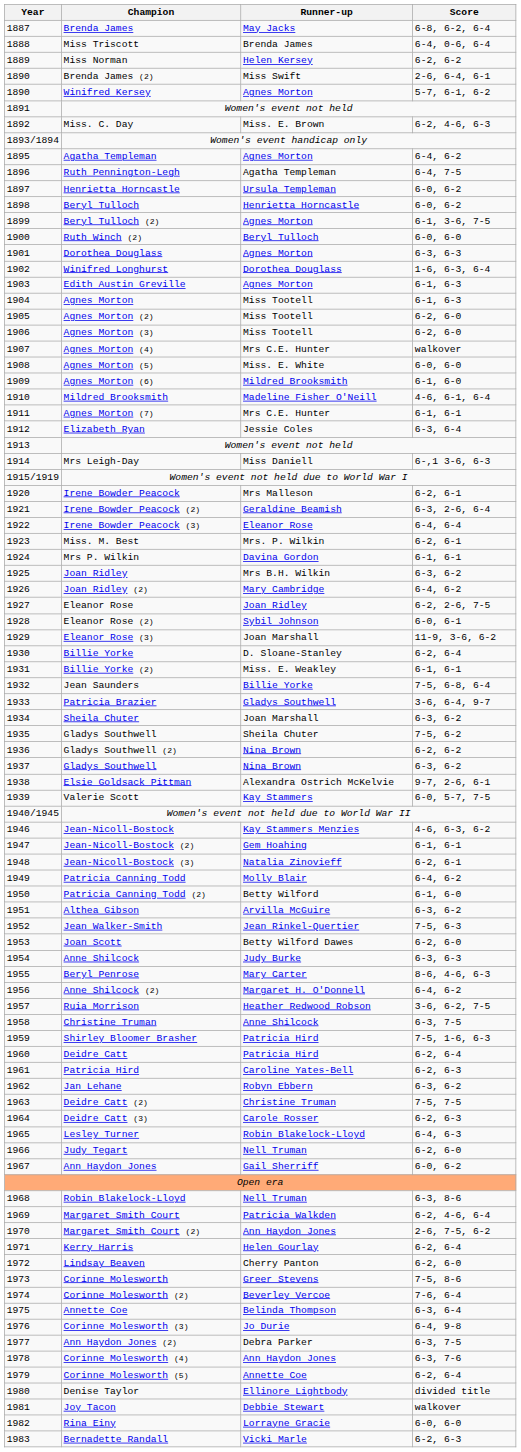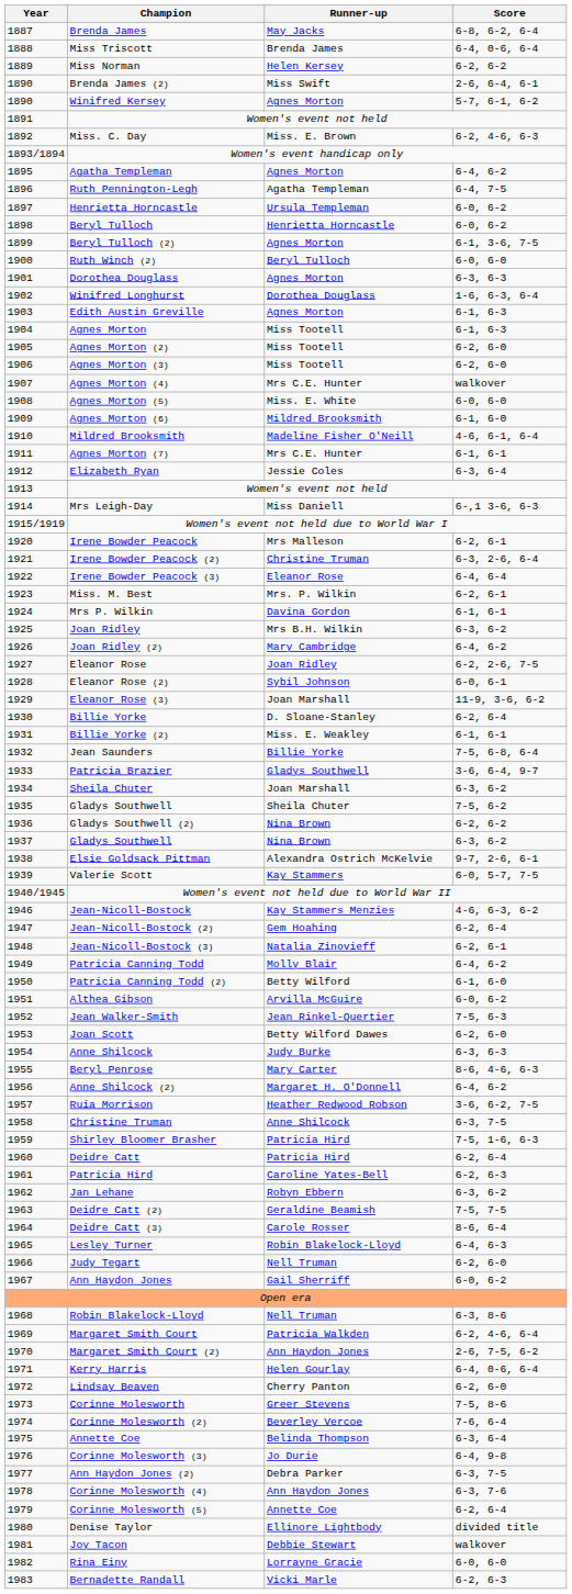Irene Bowder Peacock (2) | Runner-up: Geraldine Beamish -> Christine Truman
Jean-Nicoll-Bostock (2) | Score: 6-1, 6-1 -> 6-2, 6-4
Althea Gibson | Score: 6-3, 6-2 -> 6-0, 6-2
Deidre Catt (2) | Runner-up: Christine Truman -> Geraldine Beamish
Deidre Catt (3) | Score: 6-2, 6-3 -> 8-6, 6-4
Kerry Harris | Score: 6-2, 6-4 -> 6-4, 0-6, 6-4
